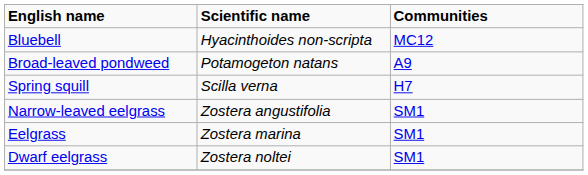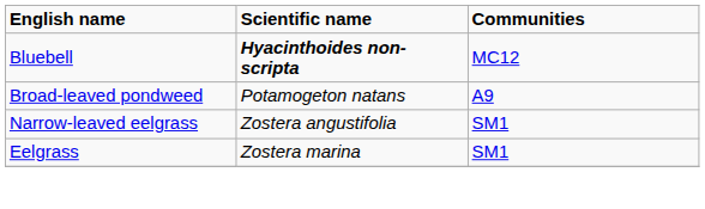Bluebell | Scientific name: normal -> bold
- row: Spring squill | Scilla verna | H7
- row: Dwarf eelgrass | Zostera noltei | SM1
